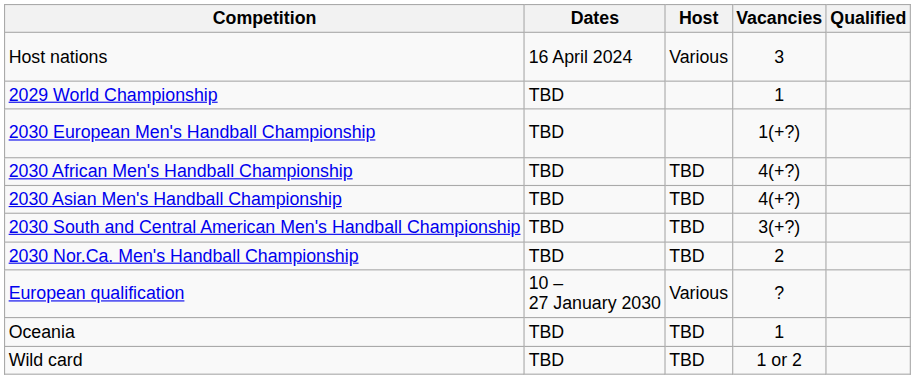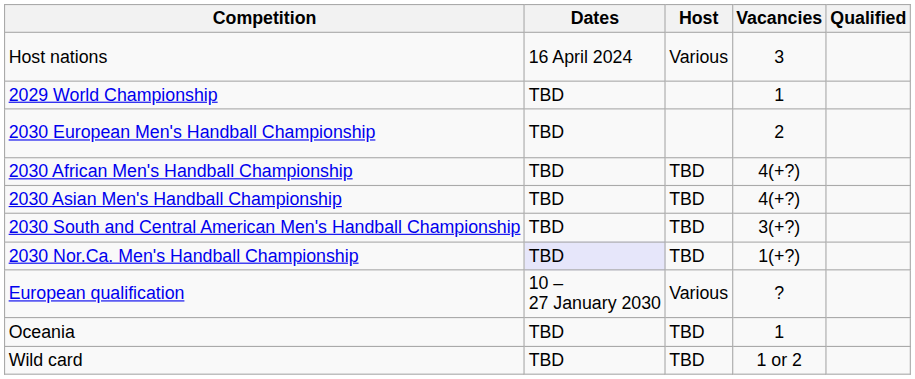2030 European Men's Handball Championship | Vacancies: 1(+?) -> 2
2030 Nor.Ca. Men's Handball Championship | Dates: no background -> lavender background
2030 Nor.Ca. Men's Handball Championship | Vacancies: 2 -> 1(+?)
